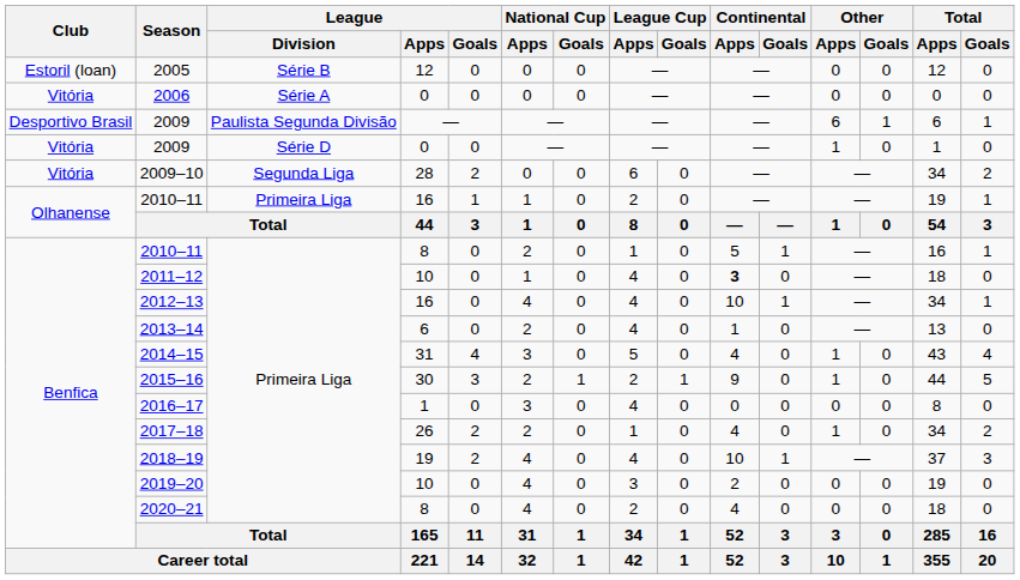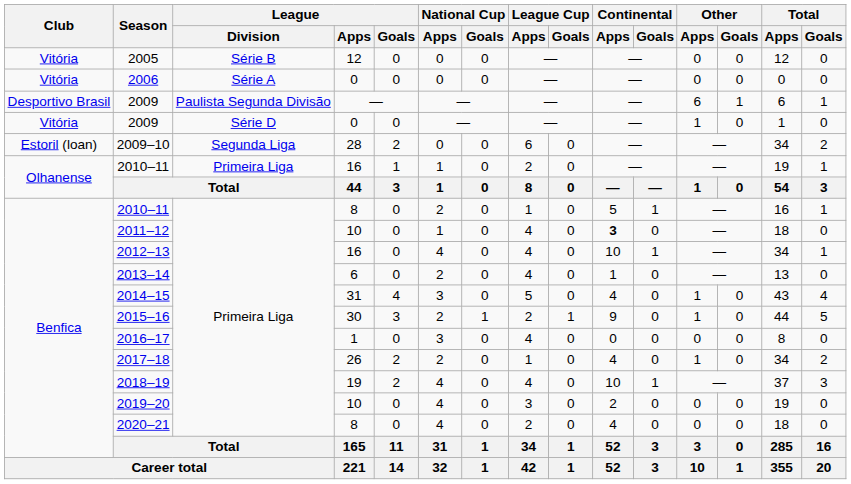2005 | Club: Estoril (loan) -> Vitória
2009–10 | Club: Vitória -> Estoril (loan)
